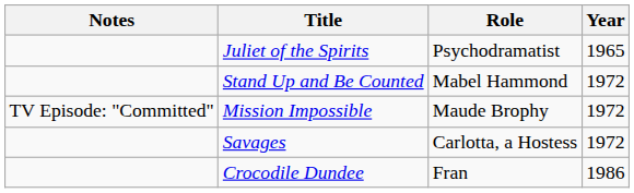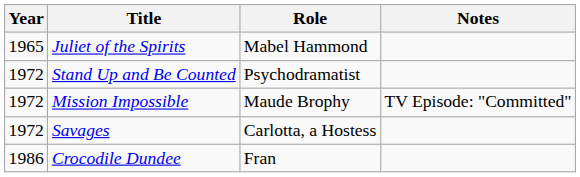columns swapped: Year <-> Notes
Juliet of the Spirits | Role: Psychodramatist -> Mabel Hammond
Stand Up and Be Counted | Role: Mabel Hammond -> Psychodramatist
